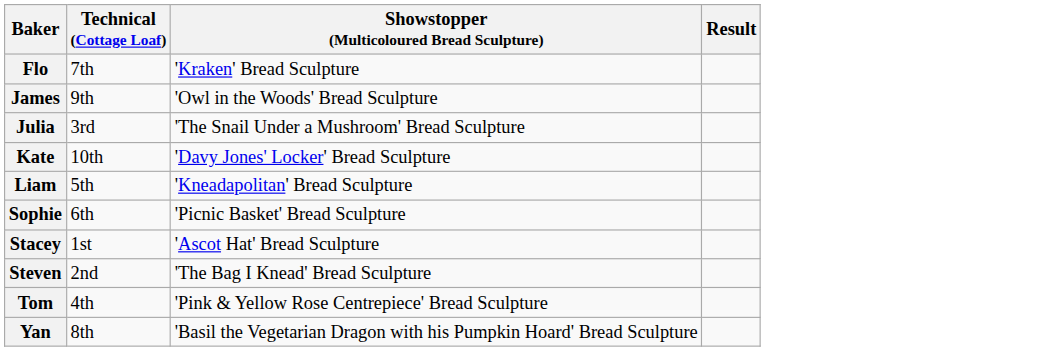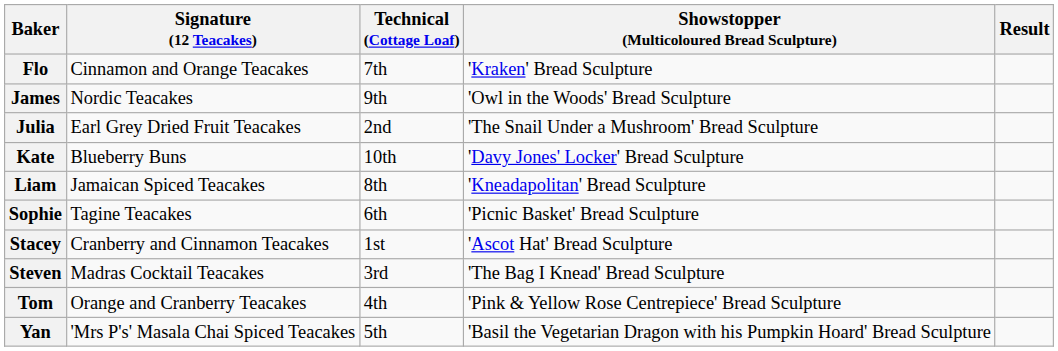+ column: Signature (12 Teacakes) | Cinnamon and Orange Teacakes | Nordic Teacakes | Earl Grey Dried Fruit Teacakes | Blueberry Buns | Jamaican Spiced Teacakes | Tagine Teacakes | Cranberry and Cinnamon Teacakes | Madras Cocktail Teacakes | Orange and Cranberry Teacakes | 'Mrs P's' Masala Chai Spiced Teacakes
Julia | Technical (Cottage Loaf): 3rd -> 2nd
Liam | Technical (Cottage Loaf): 5th -> 8th
Steven | Technical (Cottage Loaf): 2nd -> 3rd
Yan | Technical (Cottage Loaf): 8th -> 5th
